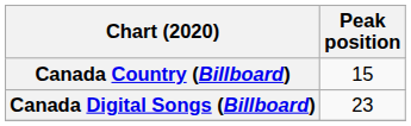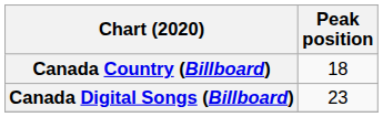Canada Country (Billboard) | Peak position: 15 -> 18
